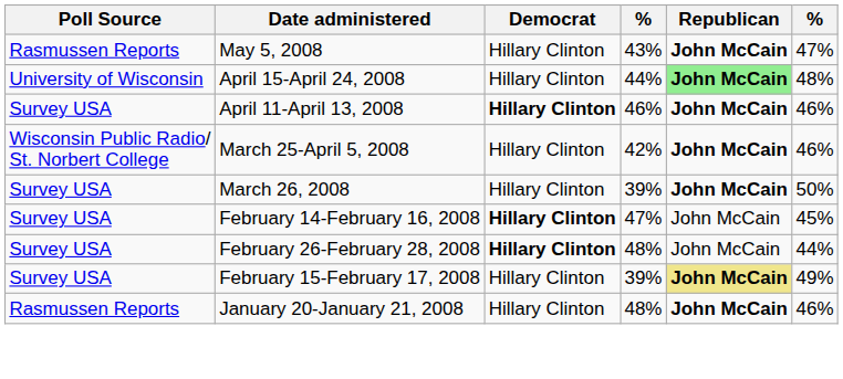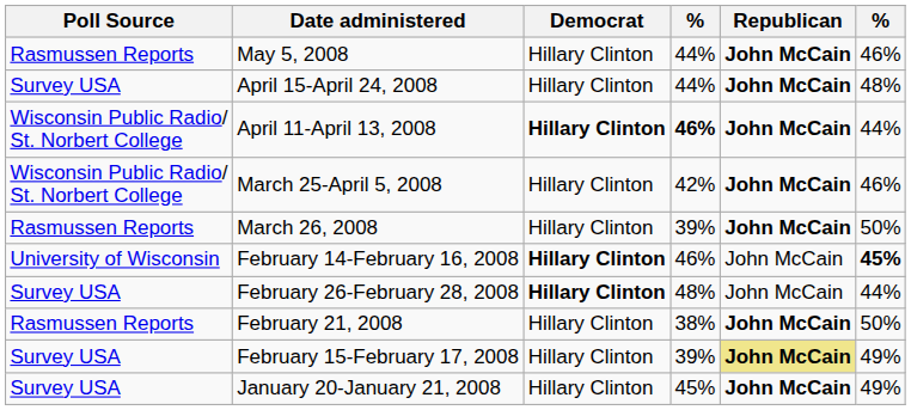May 5, 2008 | column 4: 43% -> 44%
May 5, 2008 | column 6: 47% -> 46%
April 15-April 24, 2008 | Poll Source: University of Wisconsin -> Survey USA
April 15-April 24, 2008 | Republican: lightgreen background -> no background
April 11-April 13, 2008 | Poll Source: Survey USA -> Wisconsin Public Radio/ St. Norbert College
April 11-April 13, 2008 | column 4: normal -> bold
April 11-April 13, 2008 | column 6: 46% -> 44%
March 26, 2008 | Poll Source: Survey USA -> Rasmussen Reports
February 14-February 16, 2008 | Poll Source: Survey USA -> University of Wisconsin
February 14-February 16, 2008 | column 4: 47% -> 46%
February 14-February 16, 2008 | column 6: normal -> bold
+ row: Rasmussen Reports | February 21, 2008 | Hillary Clinton | 38% | John McCain | 50%
January 20-January 21, 2008 | Poll Source: Rasmussen Reports -> Survey USA
January 20-January 21, 2008 | column 4: 48% -> 45%
January 20-January 21, 2008 | column 6: 46% -> 49%
